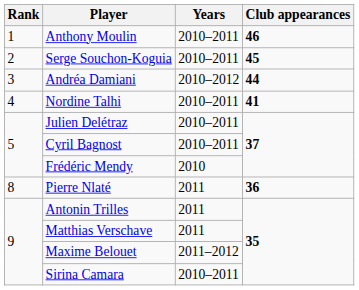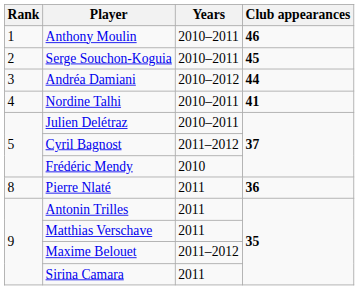Cyril Bagnost | Years: 2010–2011 -> 2011–2012
Sirina Camara | Years: 2010–2011 -> 2011
